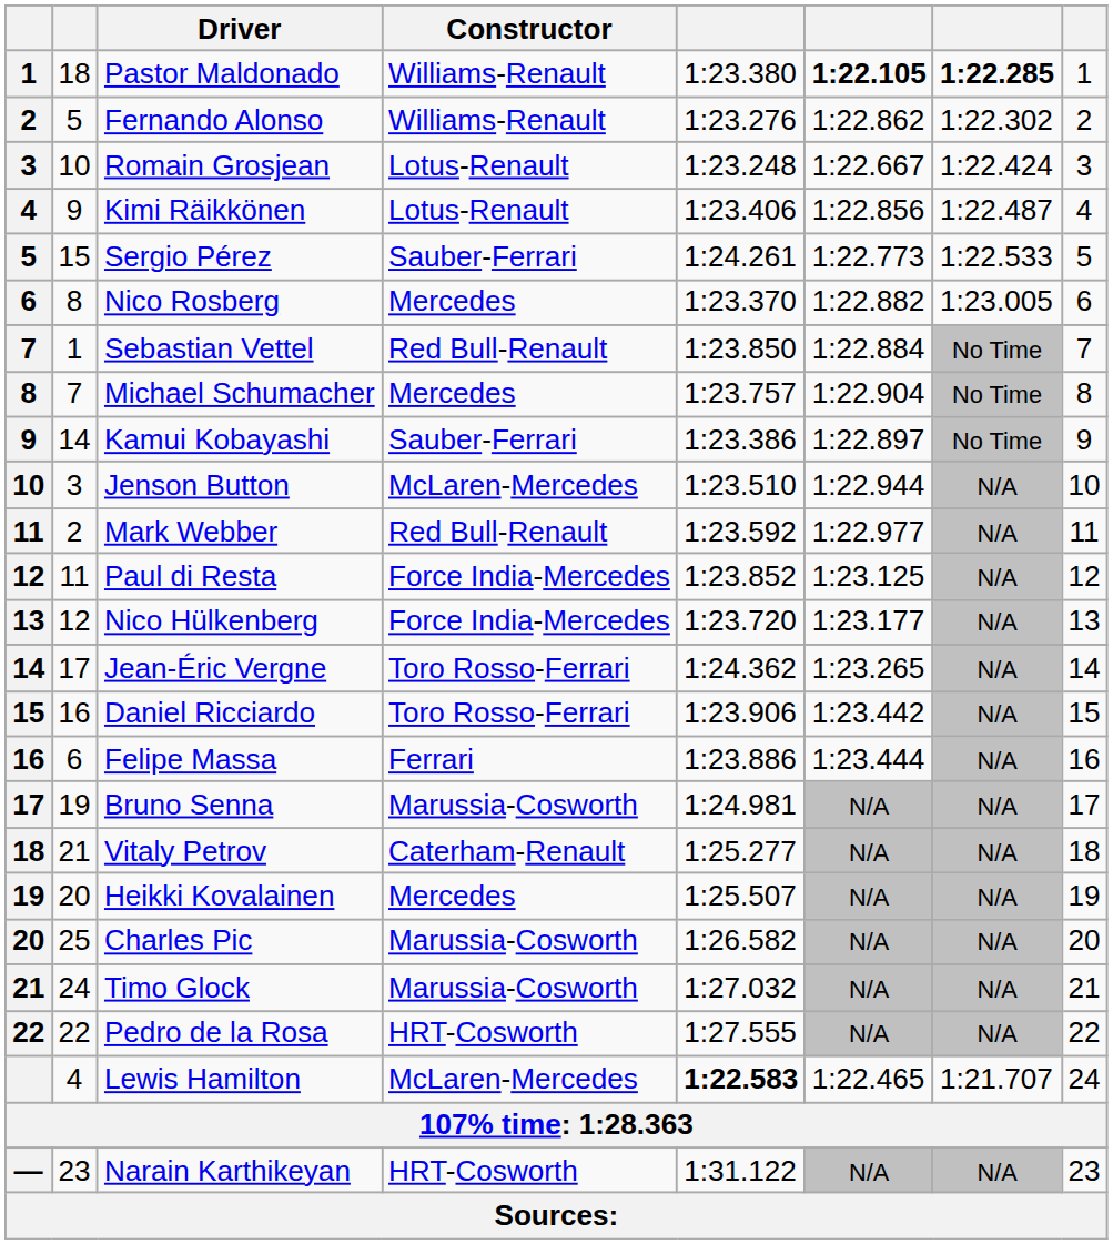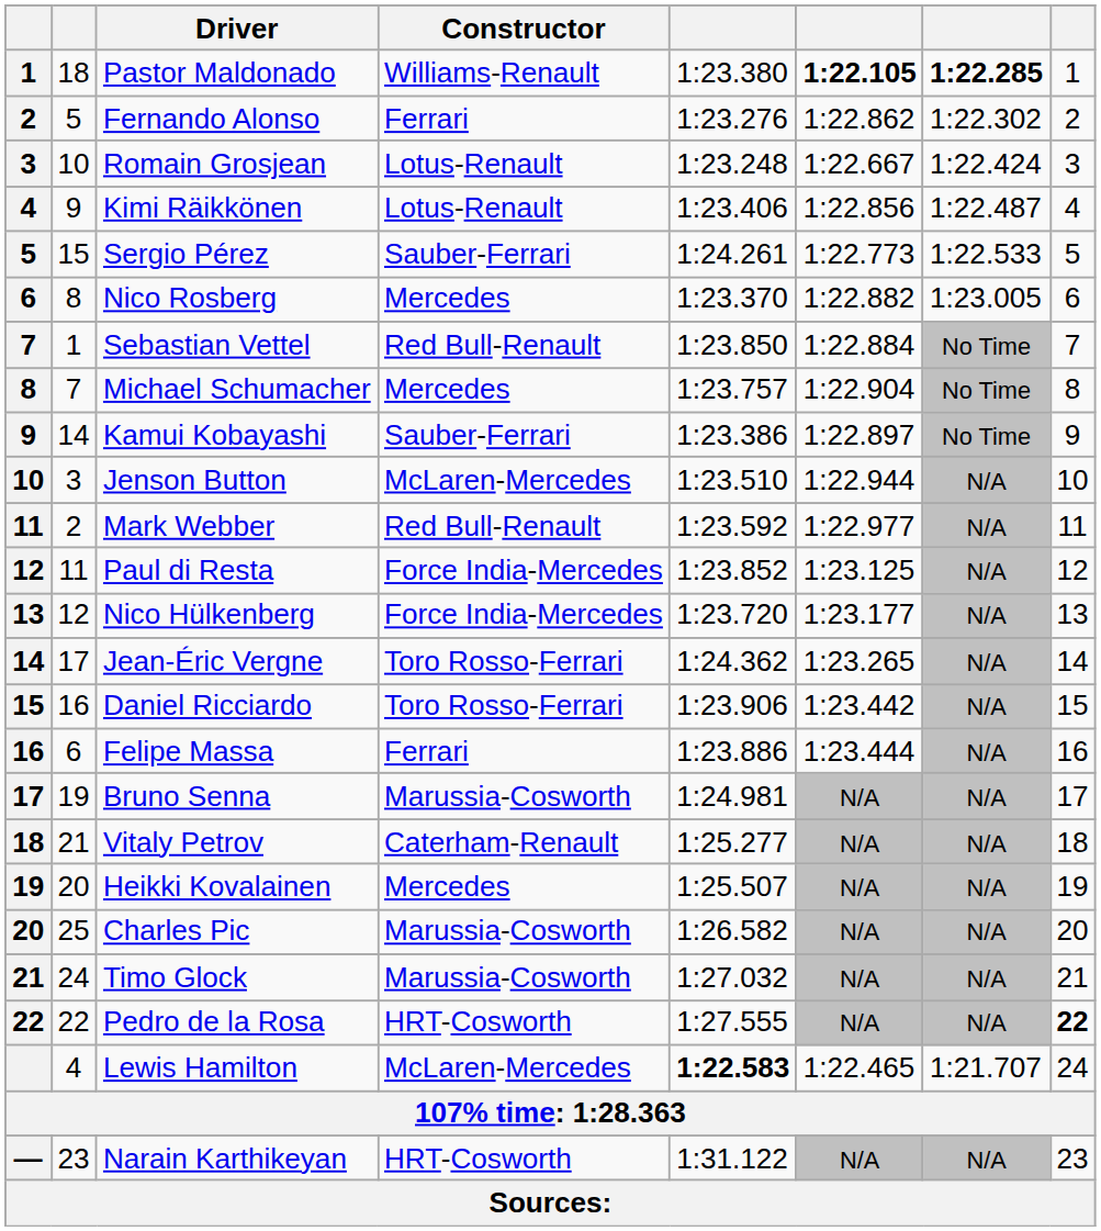Fernando Alonso | Constructor: Williams-Renault -> Ferrari
Pedro de la Rosa | column 8: normal -> bold
